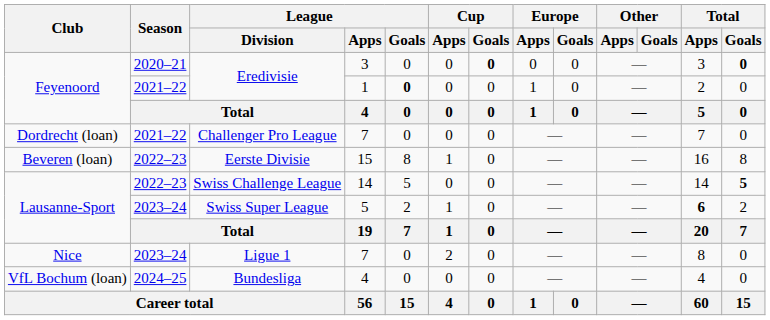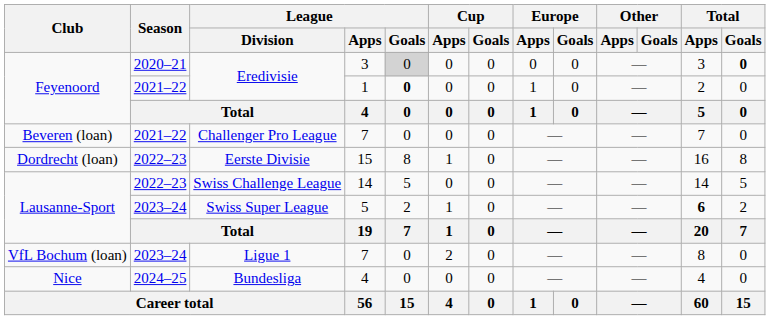Eredivisie / 3 | League / Goals: no background -> lightgrey background
Eredivisie / 3 | Cup / Goals: bold -> normal
Challenger Pro League | Club: Dordrecht (loan) -> Beveren (loan)
Eerste Divisie | Club: Beveren (loan) -> Dordrecht (loan)
Swiss Challenge League | Total / Goals: bold -> normal
Ligue 1 | Club: Nice -> VfL Bochum (loan)
Bundesliga | Club: VfL Bochum (loan) -> Nice
